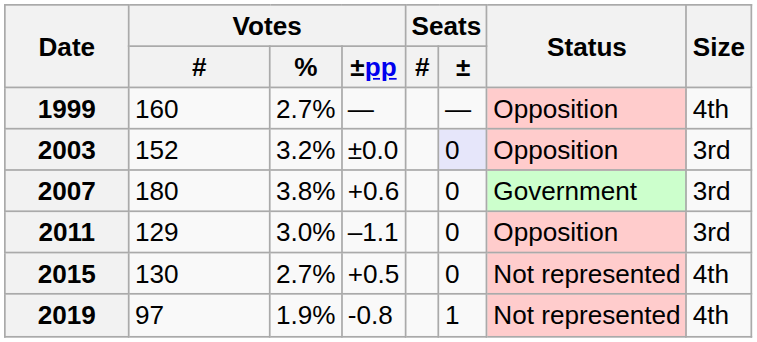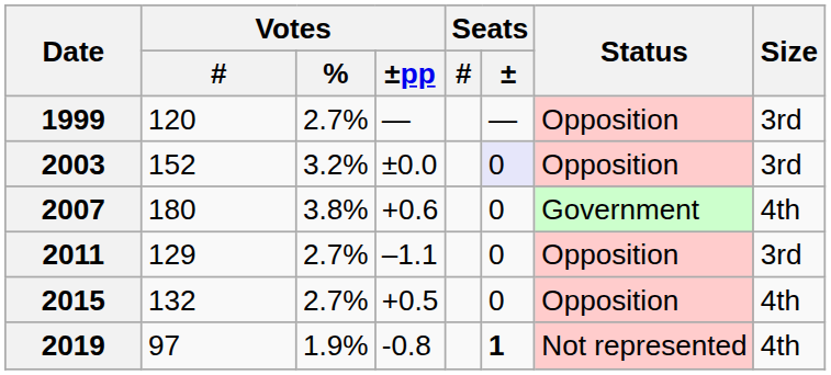1999 | Votes / #: 160 -> 120
1999 | Size: 4th -> 3rd
2007 | Size: 3rd -> 4th
2011 | Votes / %: 3.0% -> 2.7%
2015 | Votes / #: 130 -> 132
2015 | Status: Not represented -> Opposition
2019 | Seats / ±: normal -> bold
